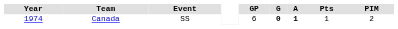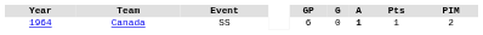Canada | Year: 1974 -> 1964
Canada | G: bold -> normal
